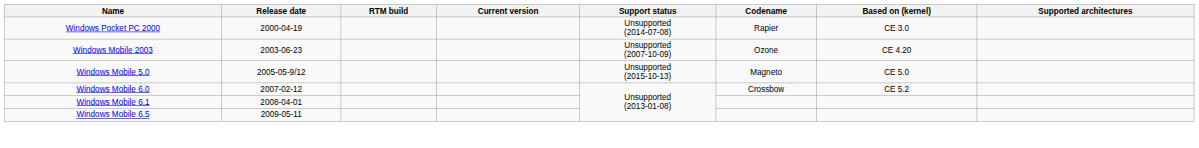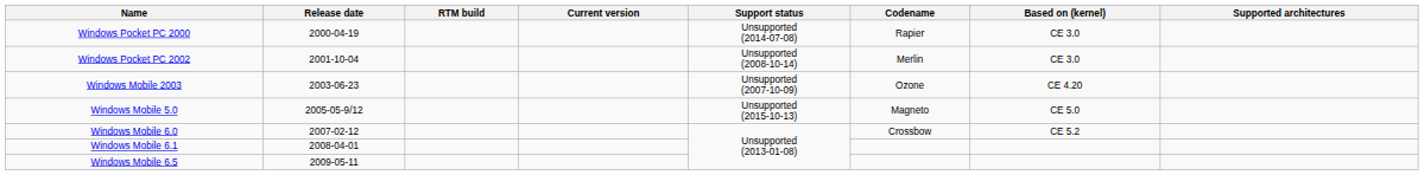+ row: Windows Pocket PC 2002 | 2001-10-04 | Unsupported (2008-10-14) | Merlin | CE 3.0
